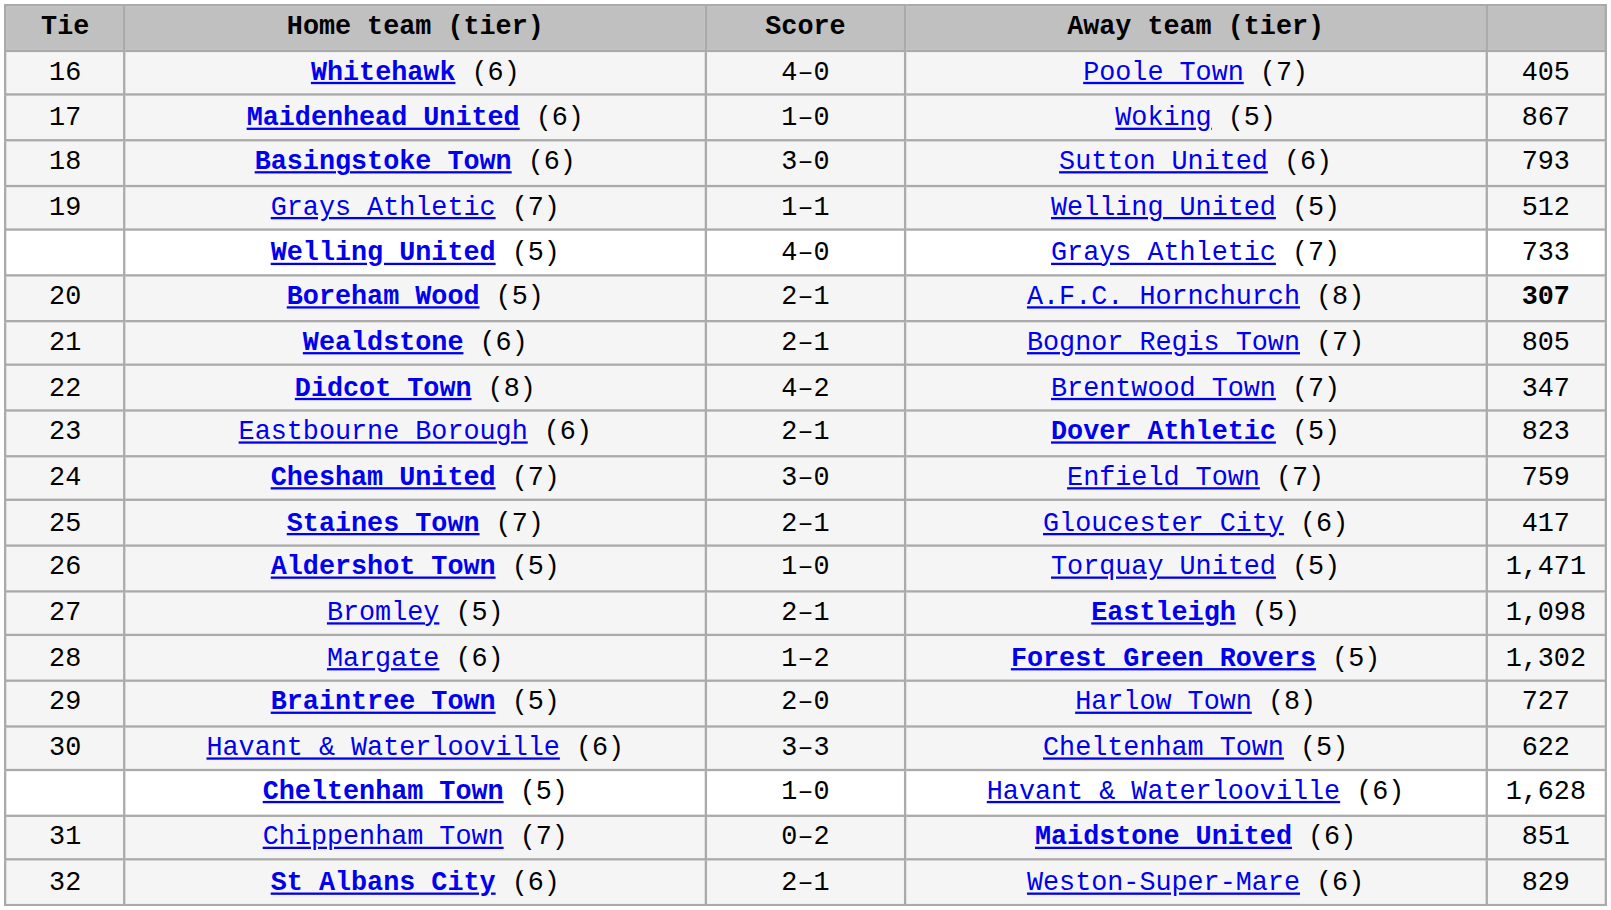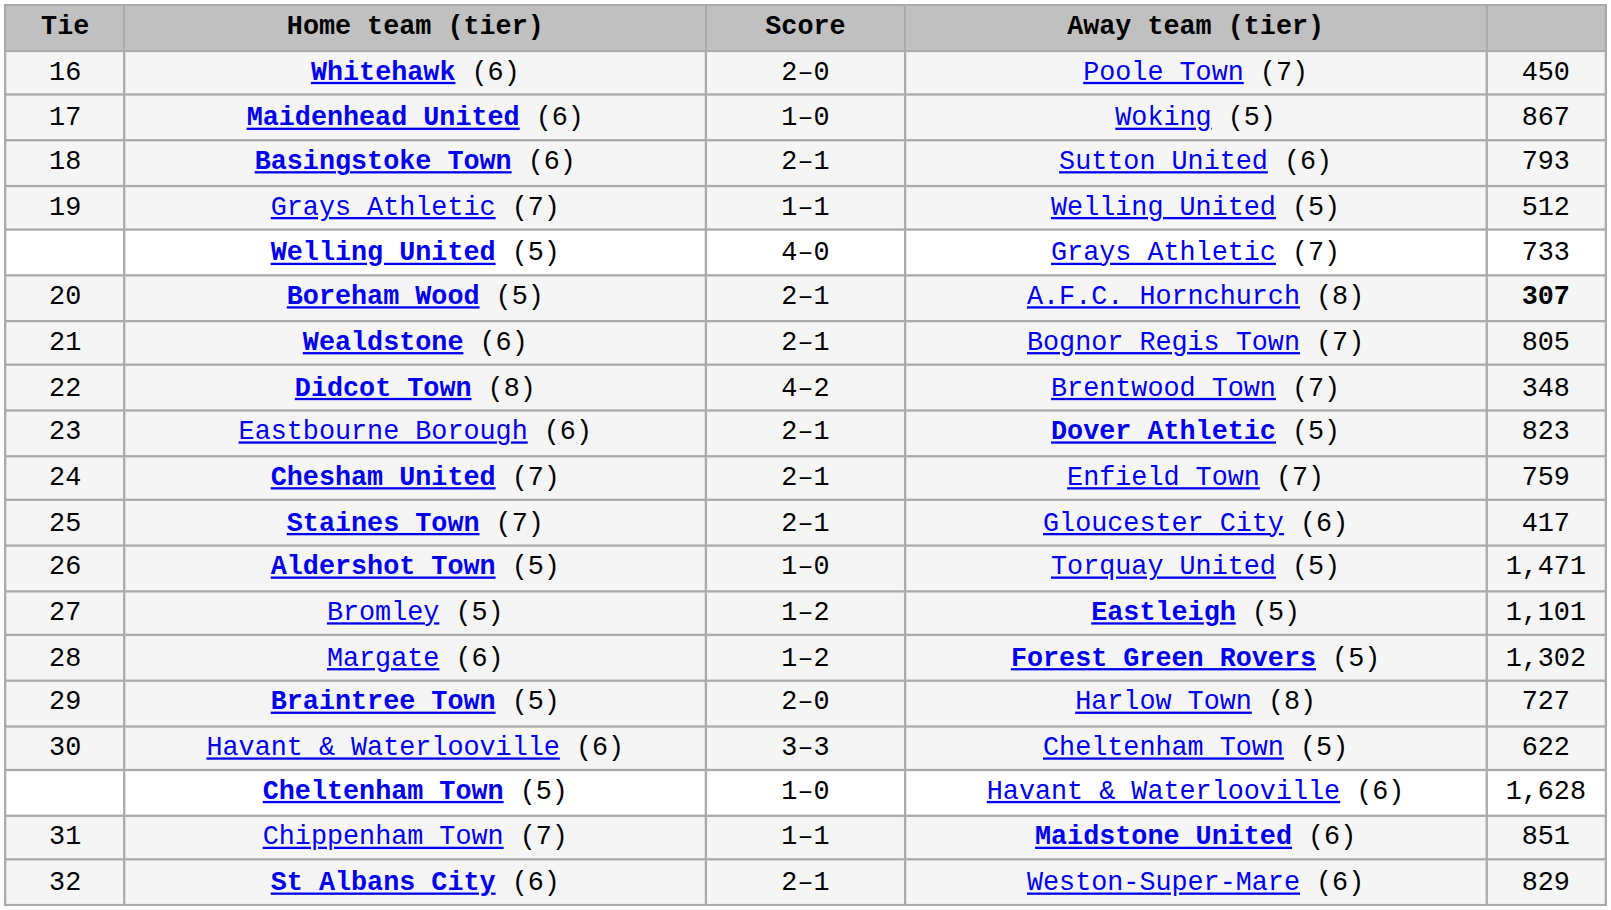Whitehawk (6) | Score: 4–0 -> 2–0
Whitehawk (6) | column 5: 405 -> 450
Basingstoke Town (6) | Score: 3–0 -> 2–1
Didcot Town (8) | column 5: 347 -> 348
Chesham United (7) | Score: 3–0 -> 2–1
Bromley (5) | Score: 2–1 -> 1–2
Bromley (5) | column 5: 1,098 -> 1,101
Chippenham Town (7) | Score: 0–2 -> 1–1
